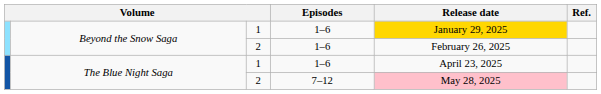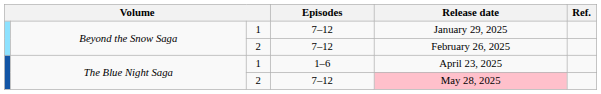Beyond the Snow Saga / 1 | Episodes: 1–6 -> 7–12
Beyond the Snow Saga / 1 | Release date: gold background -> no background
Beyond the Snow Saga / 2 | Episodes: 1–6 -> 7–12
